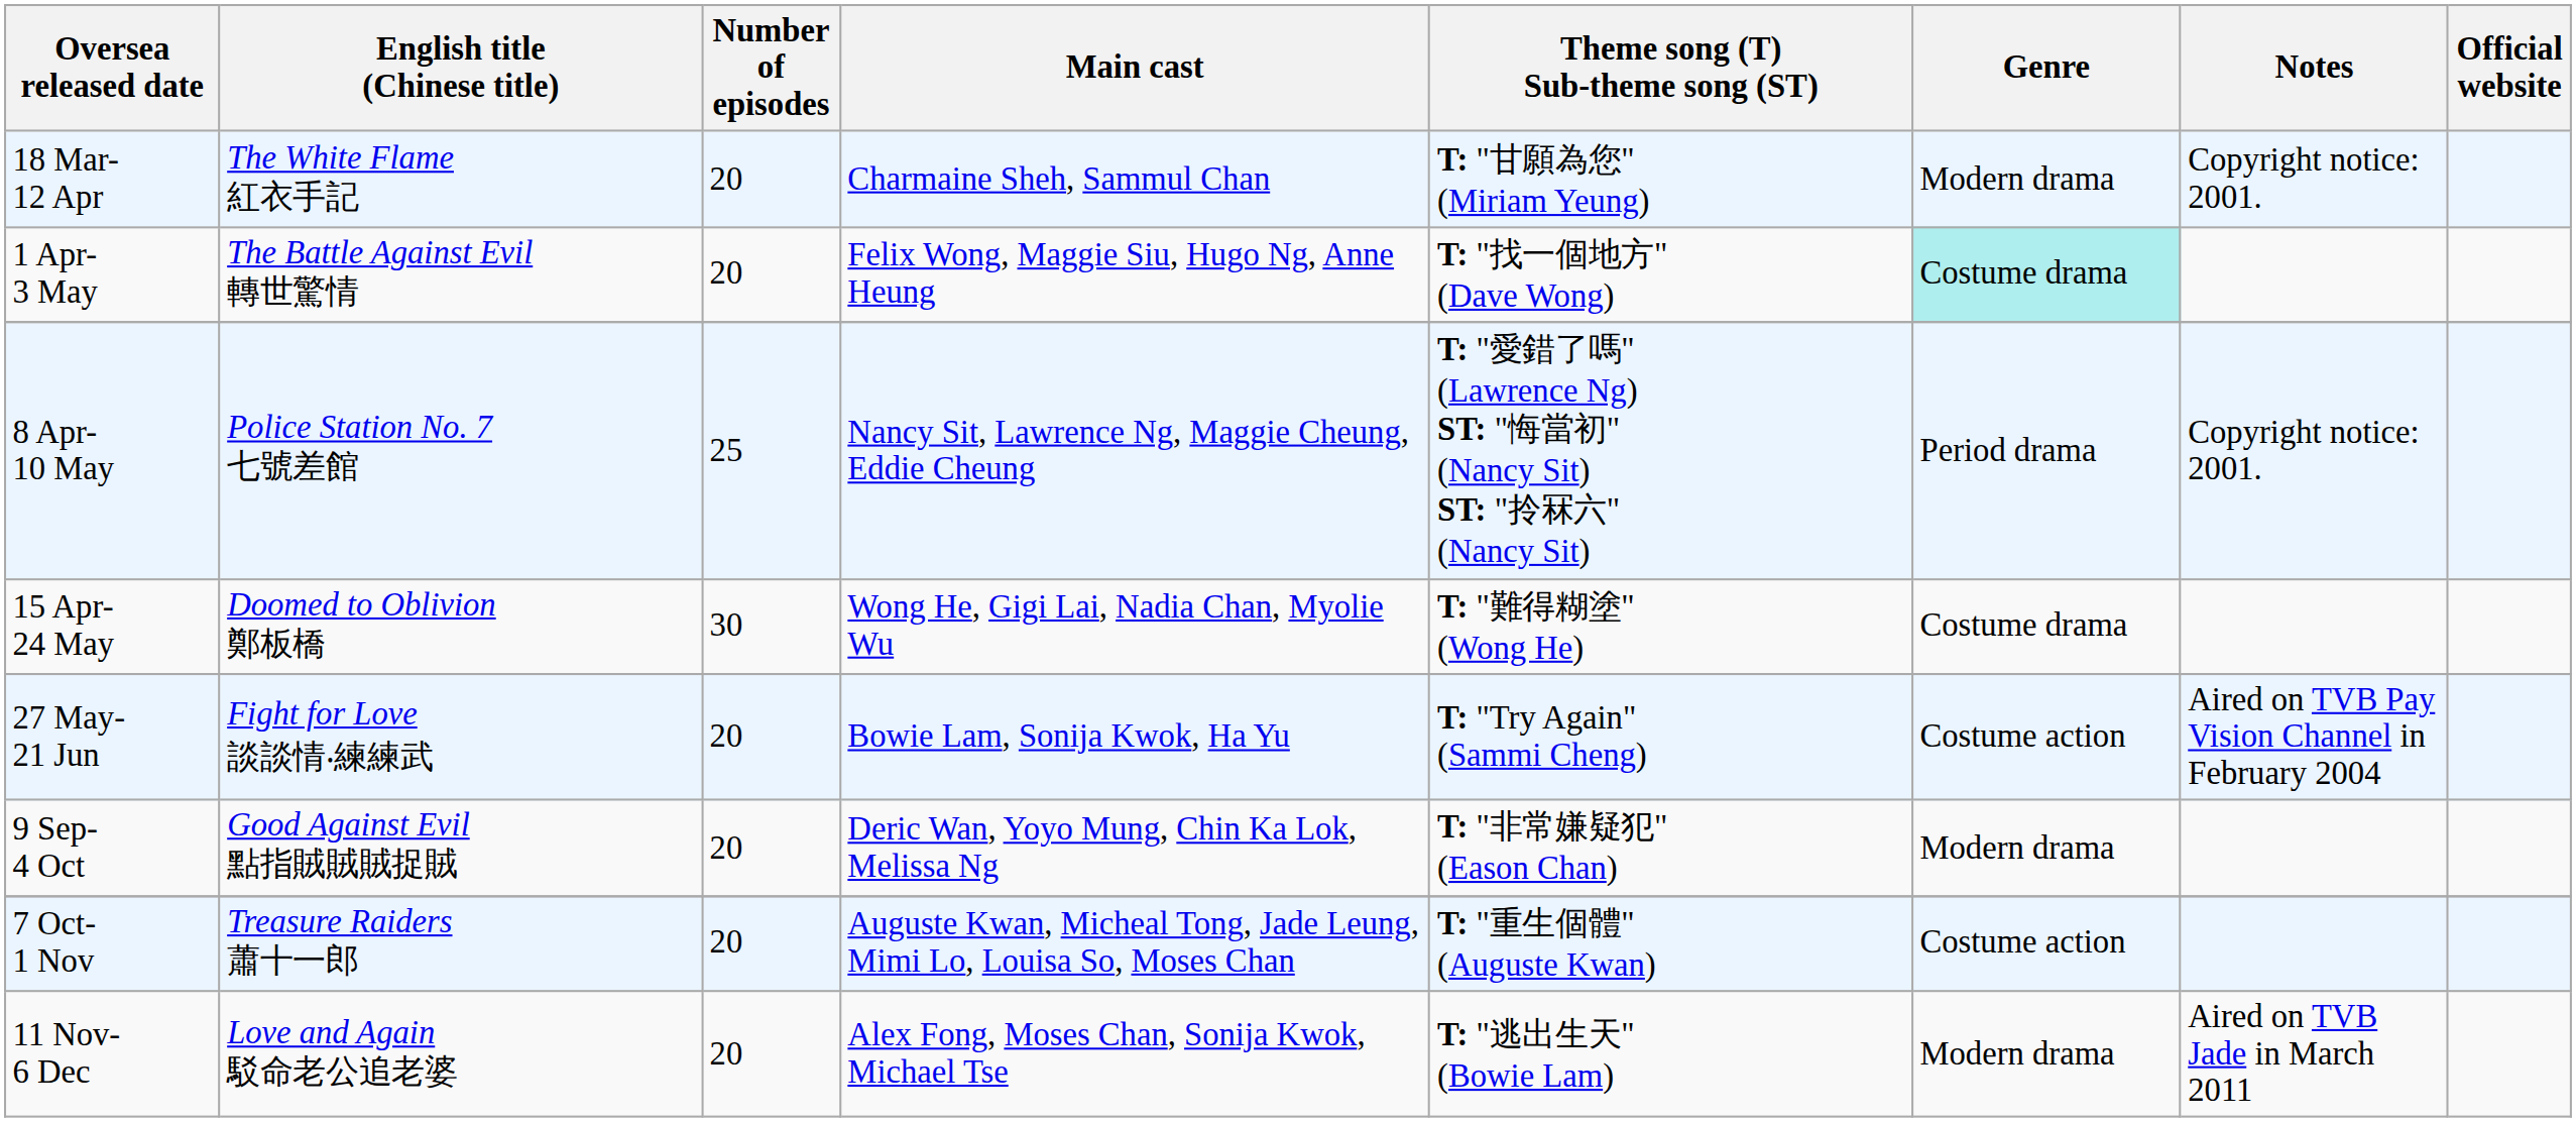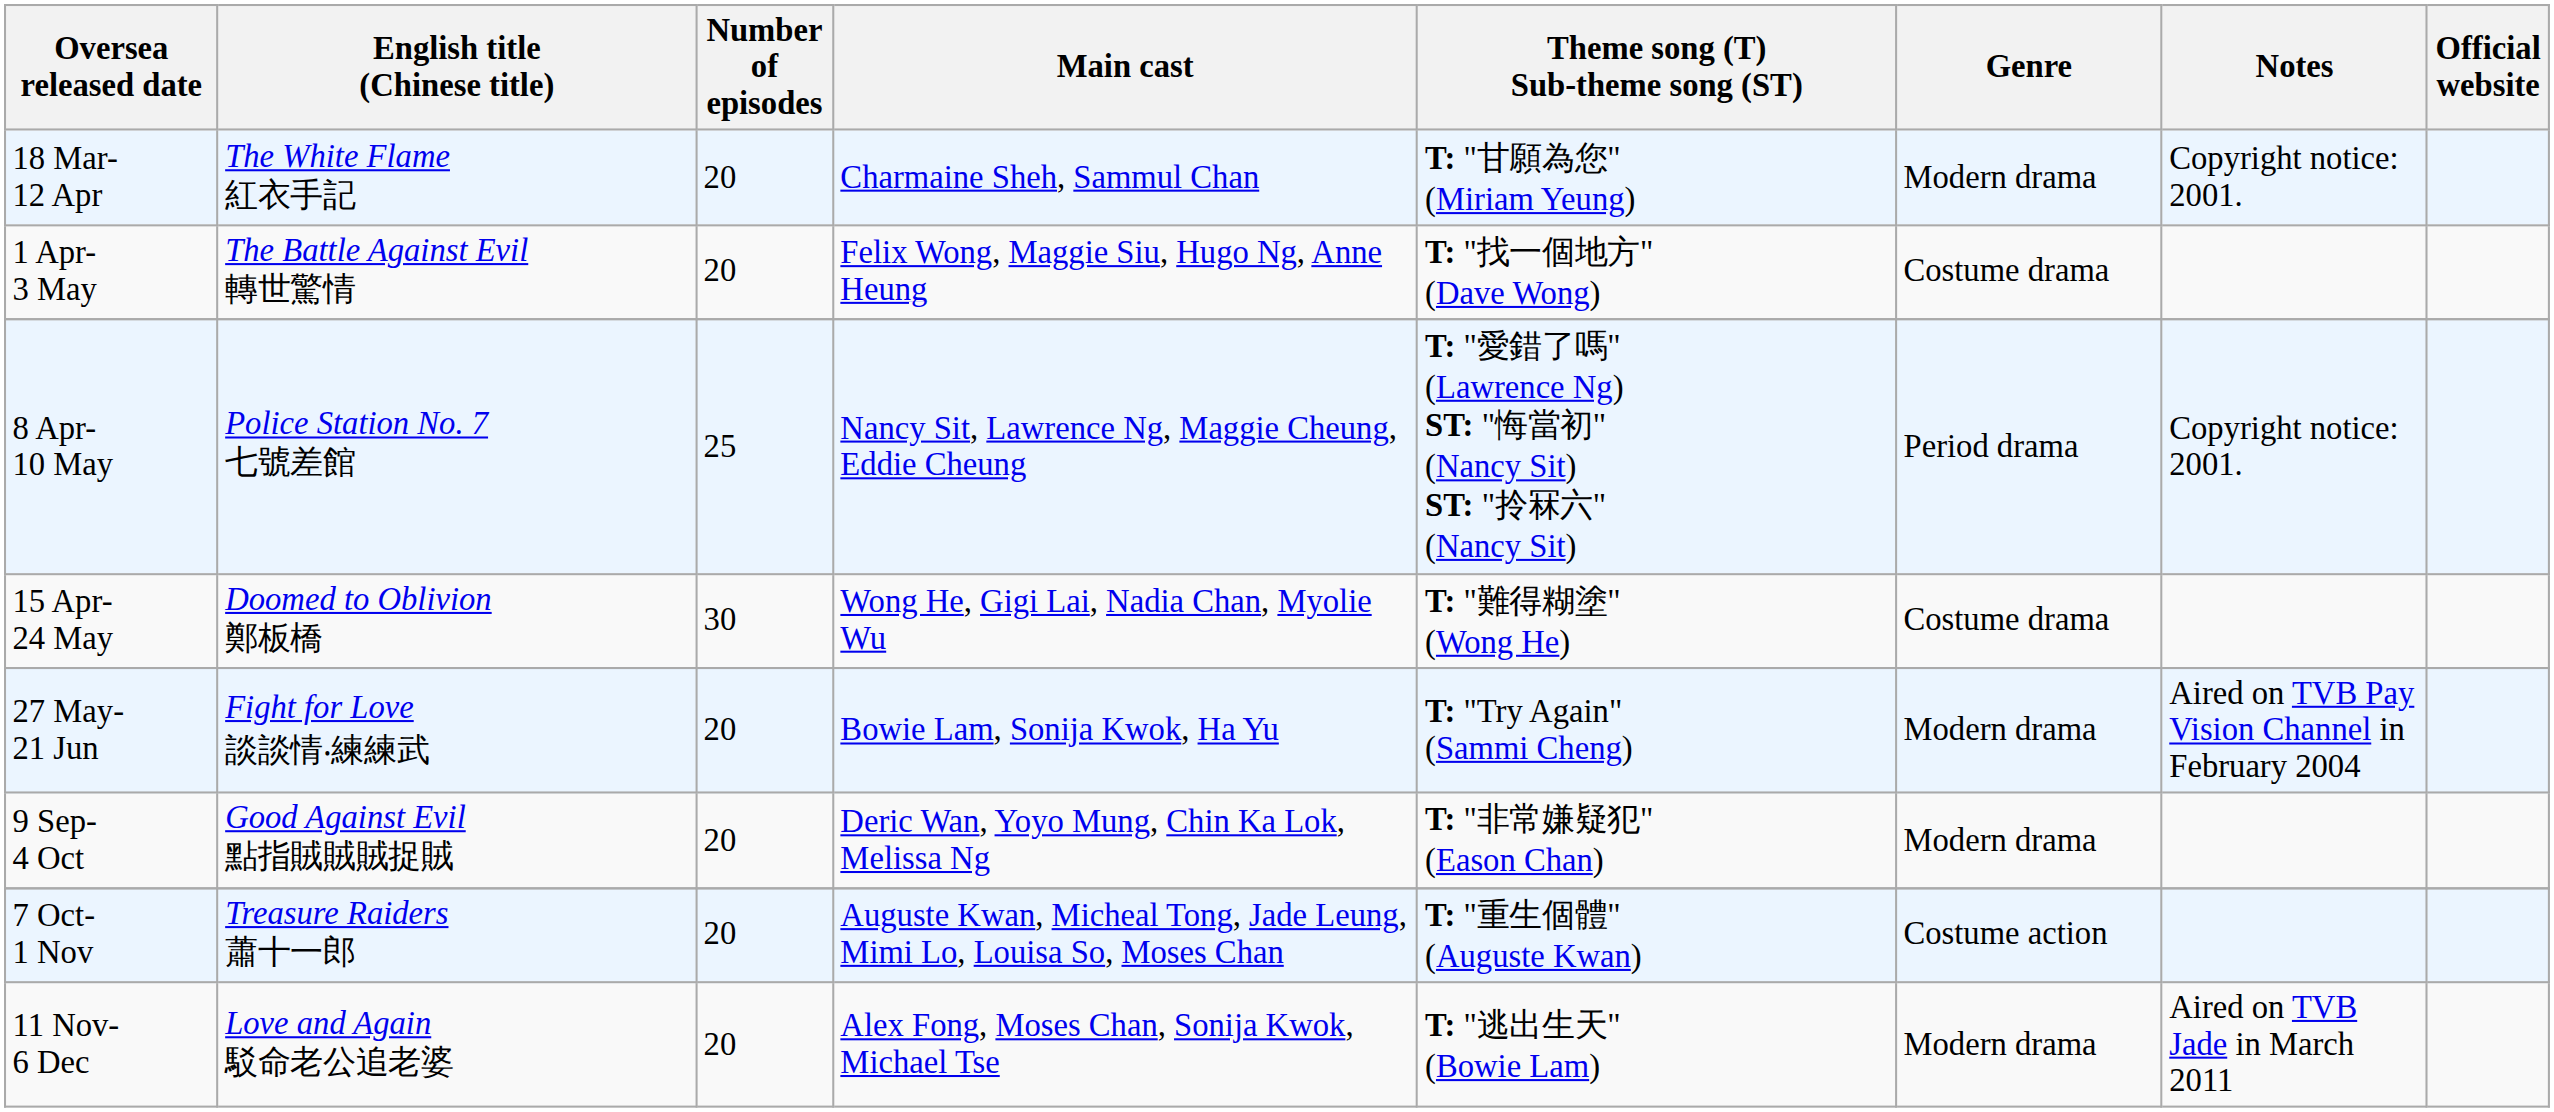1 Apr- 3 May | Genre: paleturquoise background -> no background
27 May- 21 Jun | Genre: Costume action -> Modern drama
